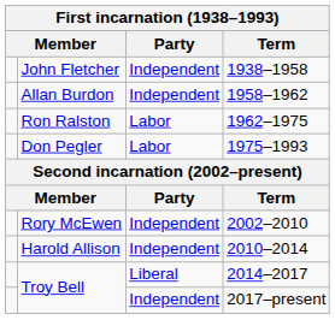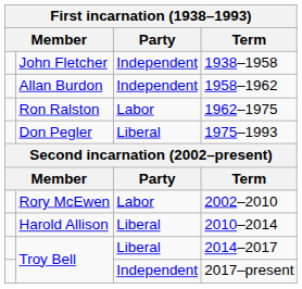1975–1993 | Party: Labor -> Liberal
2002–2010 | Party: Independent -> Labor
2010–2014 | Party: Independent -> Liberal
